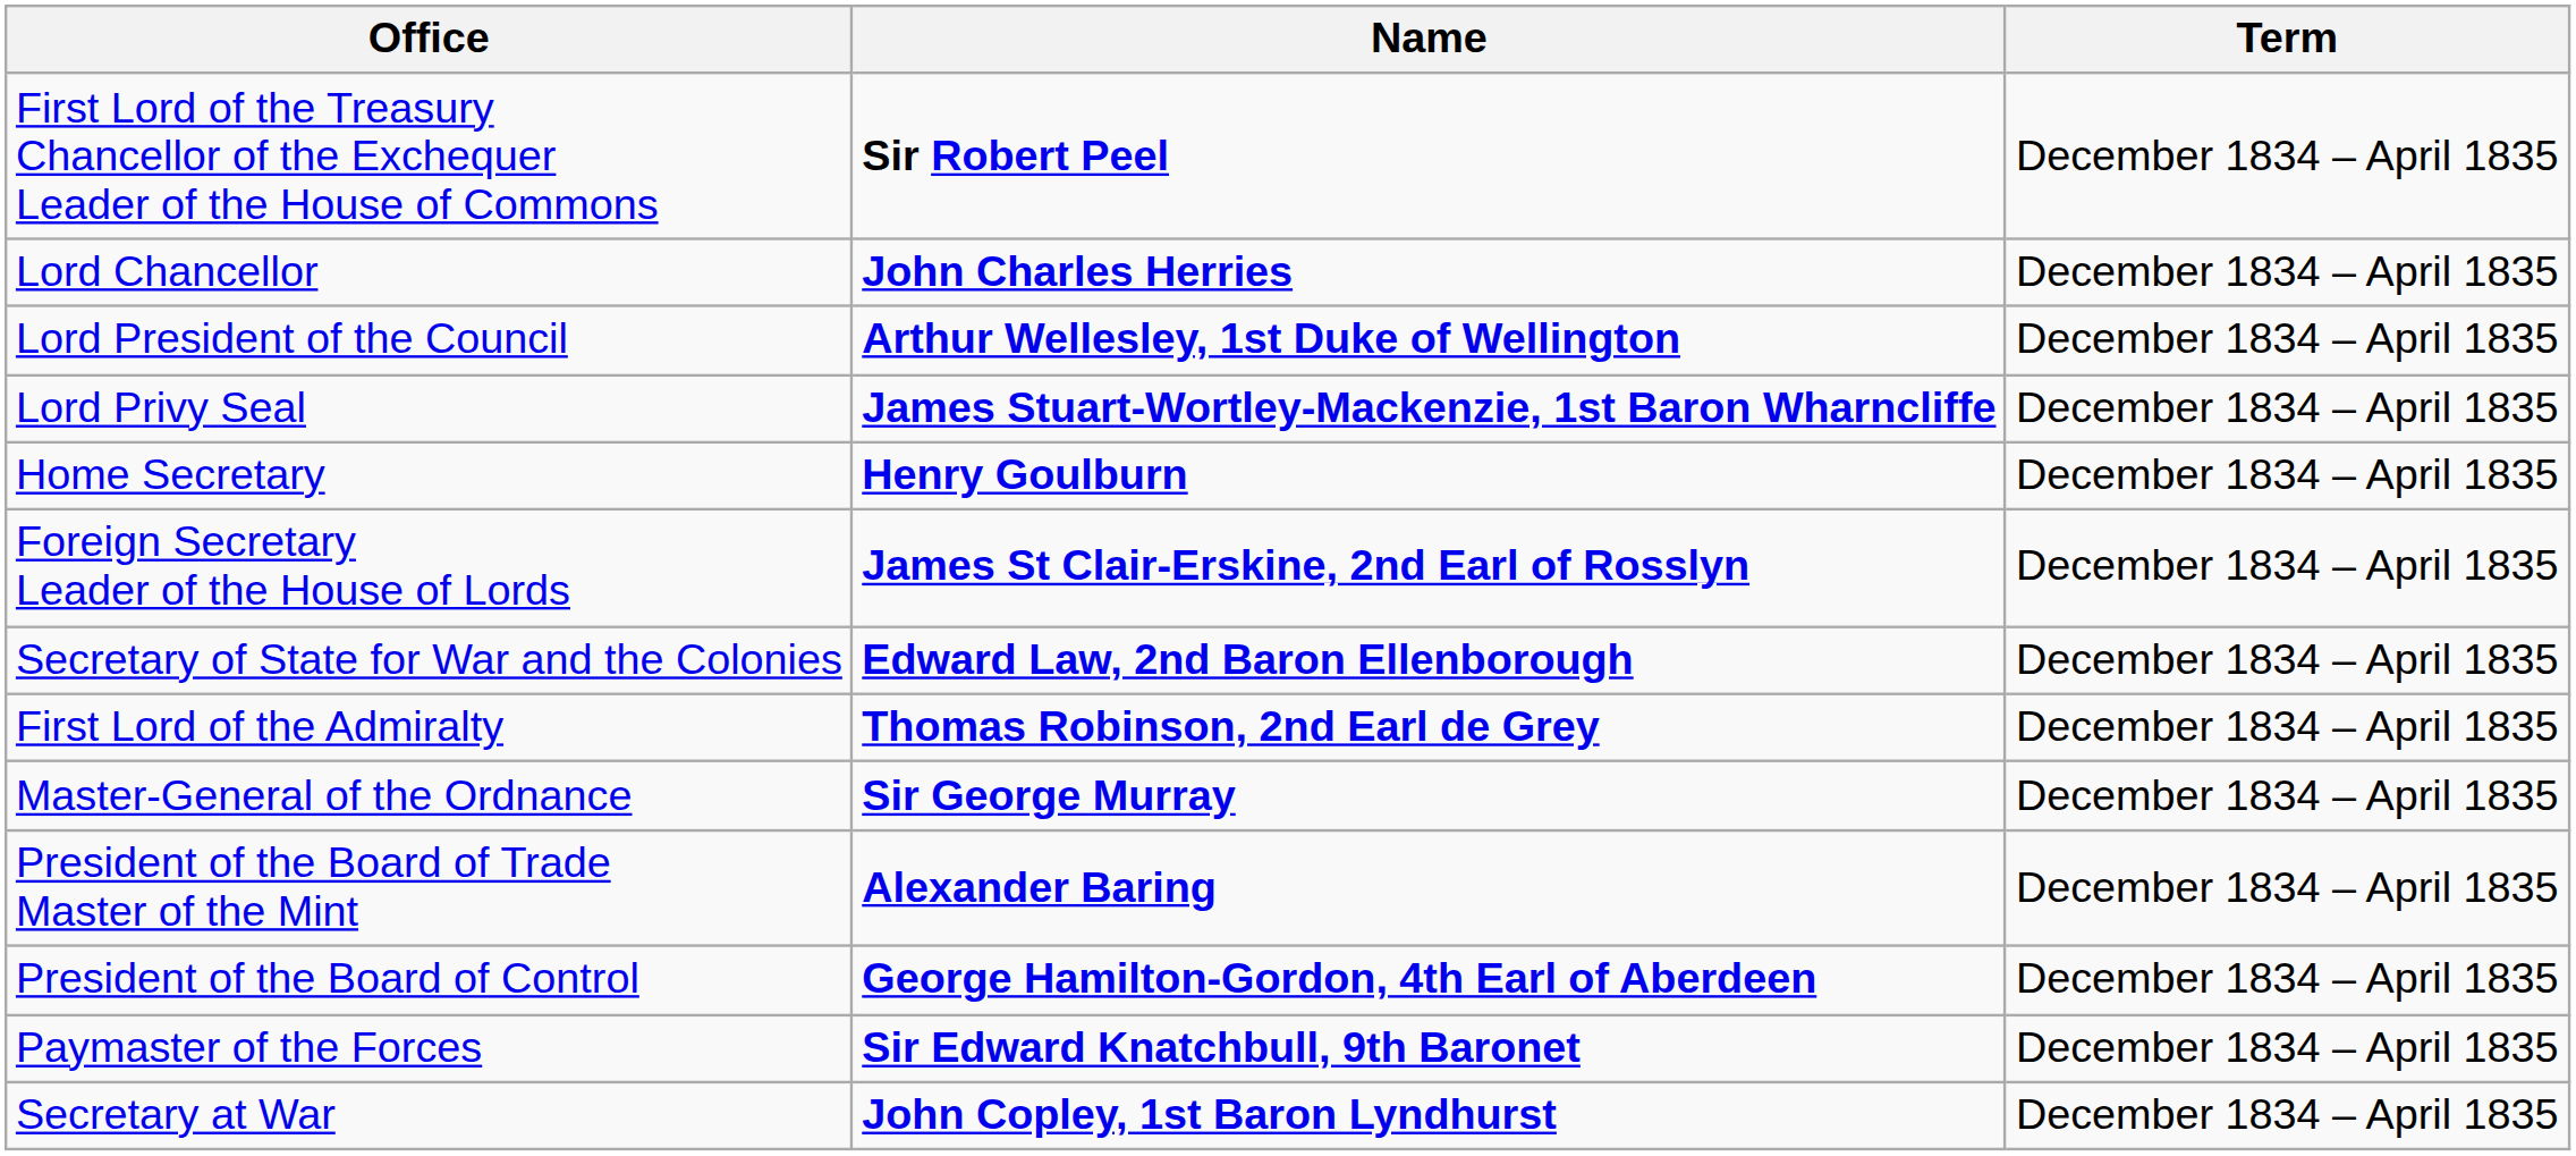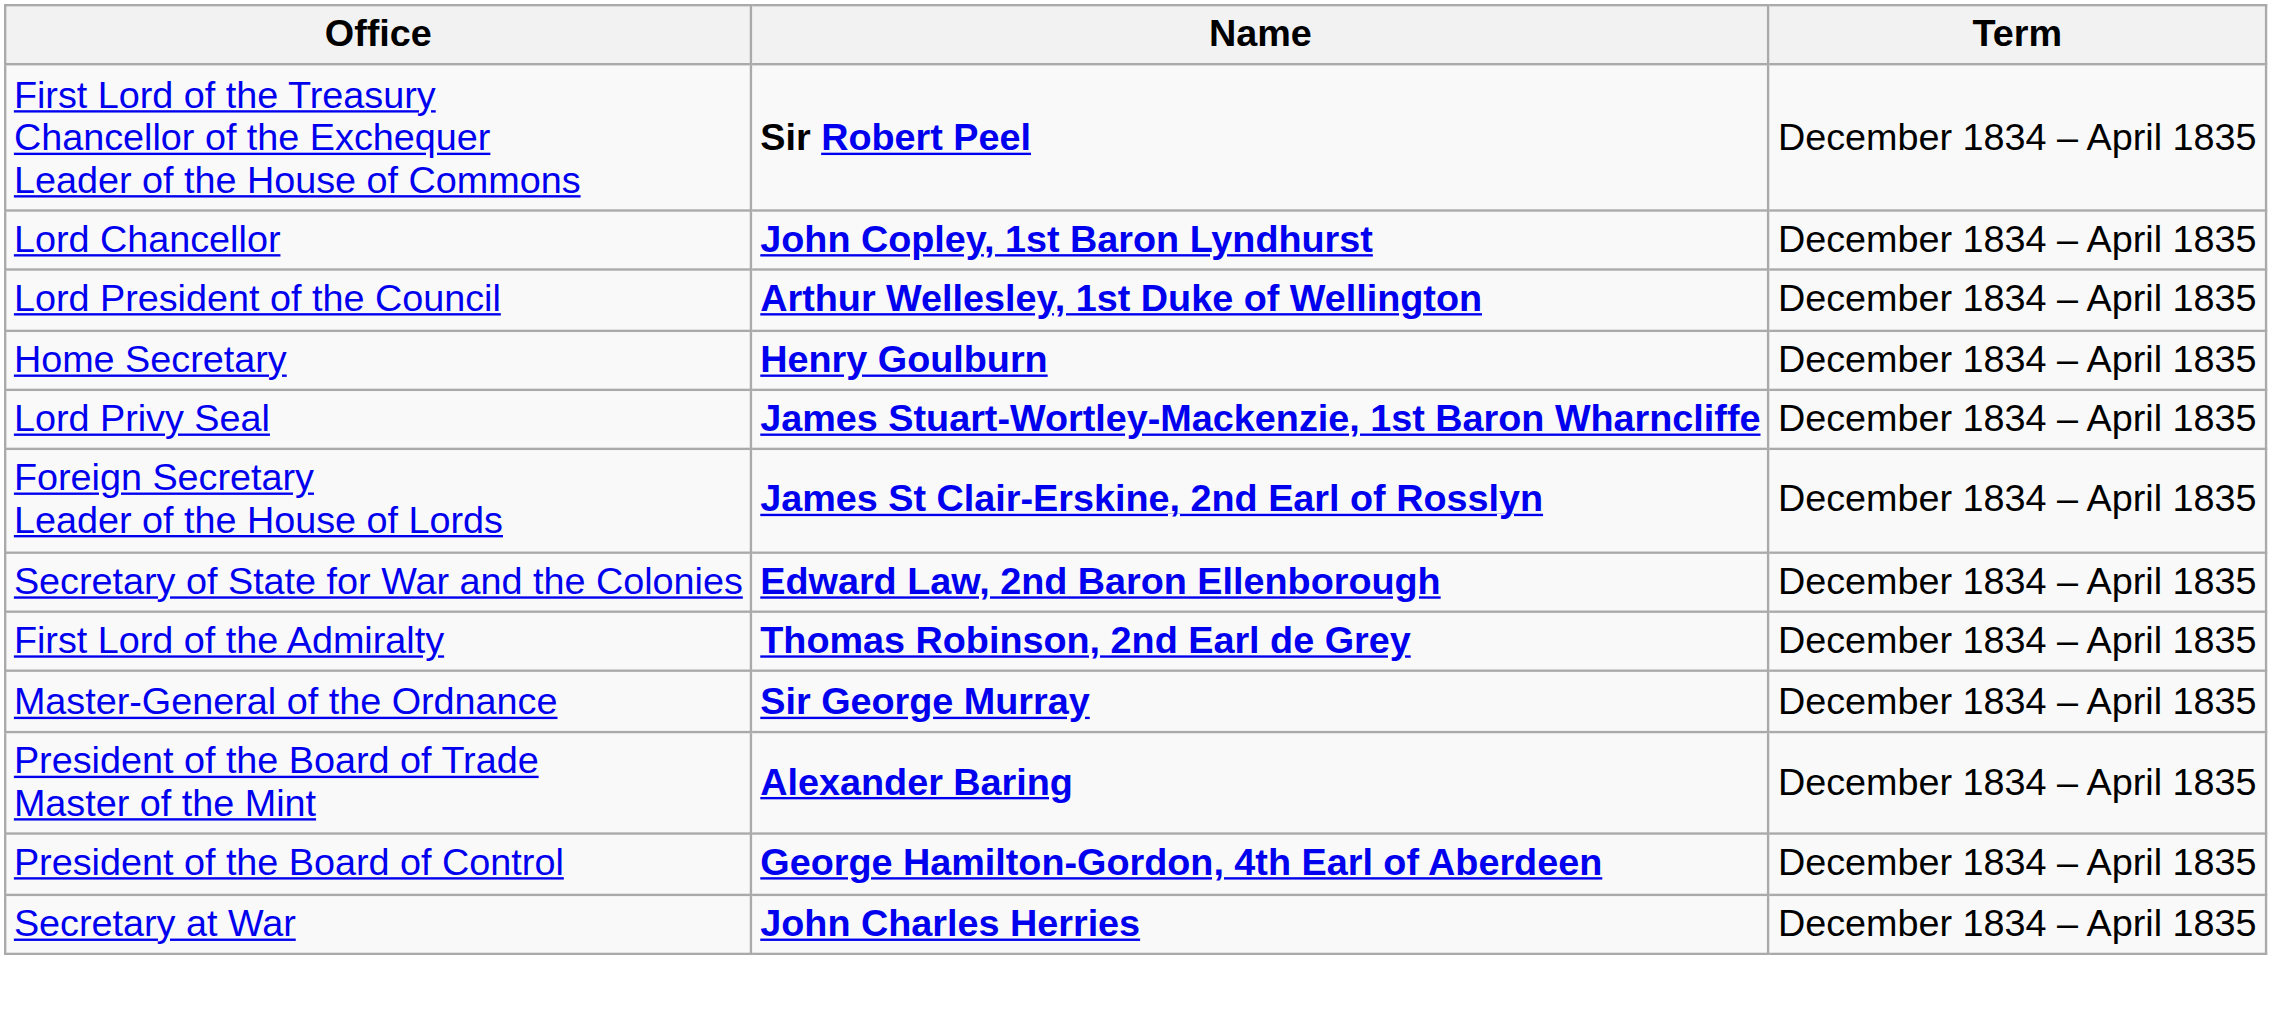Lord Chancellor | Name: John Charles Herries -> John Copley, 1st Baron Lyndhurst
rows swapped: Lord Privy Seal <-> Home Secretary
- row: Paymaster of the Forces | Sir Edward Knatchbull, 9th Baronet | December 1834 – April 1835
Secretary at War | Name: John Copley, 1st Baron Lyndhurst -> John Charles Herries
